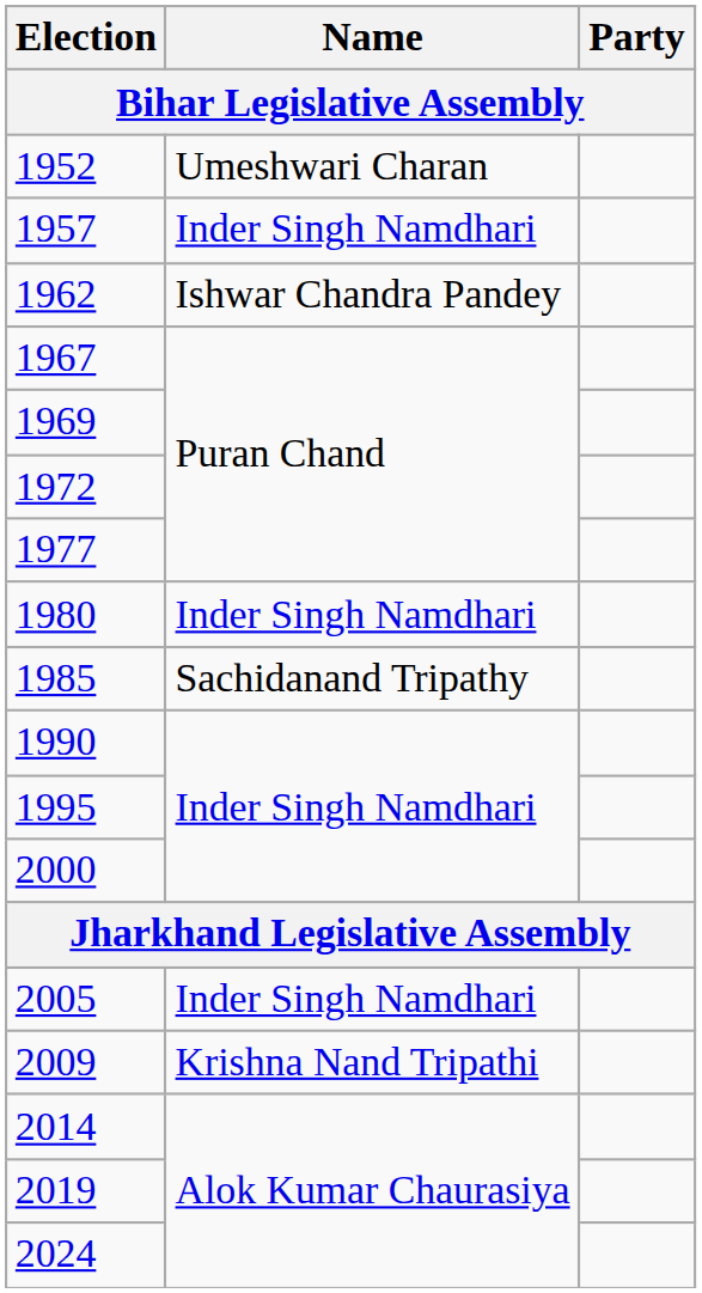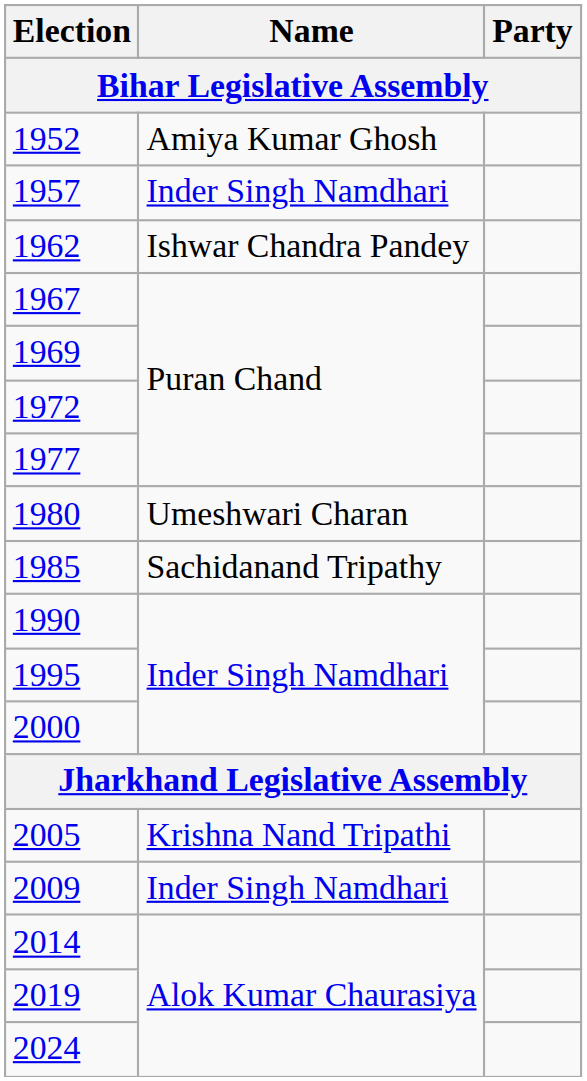1952 | Name: Umeshwari Charan -> Amiya Kumar Ghosh
1980 | Name: Inder Singh Namdhari -> Umeshwari Charan
2005 | Name: Inder Singh Namdhari -> Krishna Nand Tripathi
2009 | Name: Krishna Nand Tripathi -> Inder Singh Namdhari
